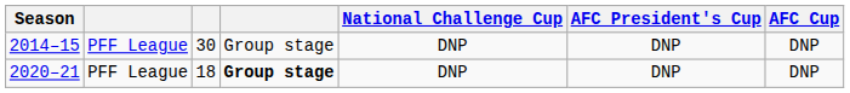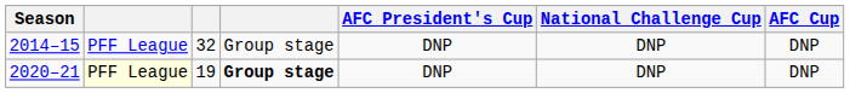columns swapped: National Challenge Cup <-> AFC President's Cup
2014–15 | column 3: 30 -> 32
2020–21 | column 2: no background -> lightyellow background
2020–21 | column 3: 18 -> 19
